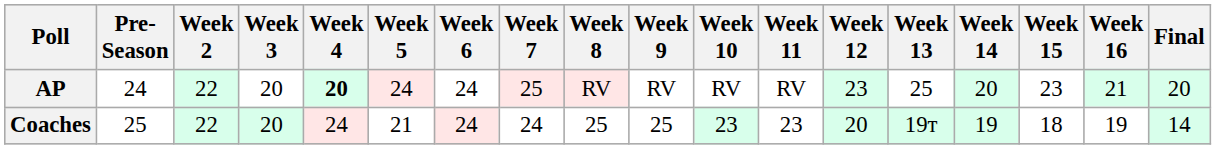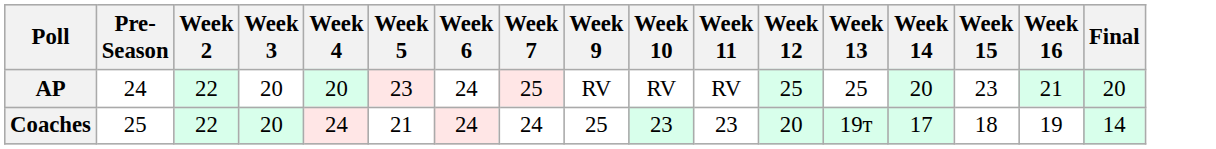- column: Week 8 | RV | 25
AP | Week 4: bold -> normal
AP | Week 5: 24 -> 23
AP | Week 12: 23 -> 25
Coaches | Week 14: 19 -> 17
